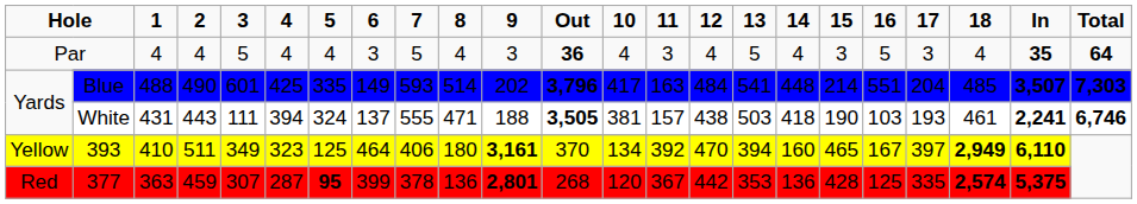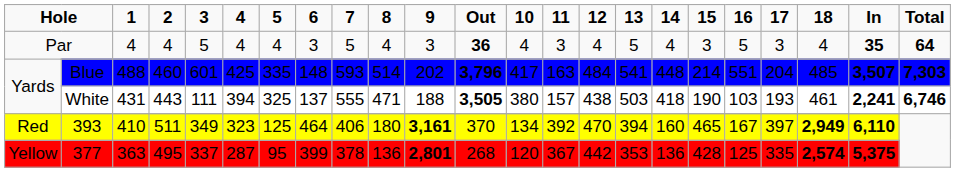Blue | 2: 490 -> 460
Blue | 6: 149 -> 148
White | 5: 324 -> 325
White | 10: 381 -> 380
393 | column 1: Yellow -> Red
377 | column 1: Red -> Yellow
377 | 2: 459 -> 495
377 | 3: 307 -> 337
377 | 5: bold -> normal
